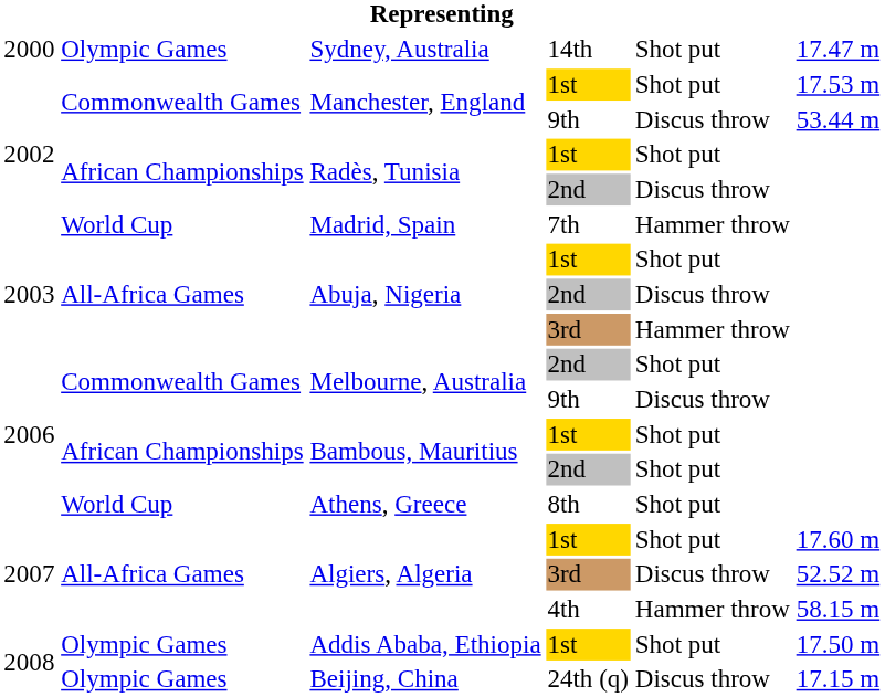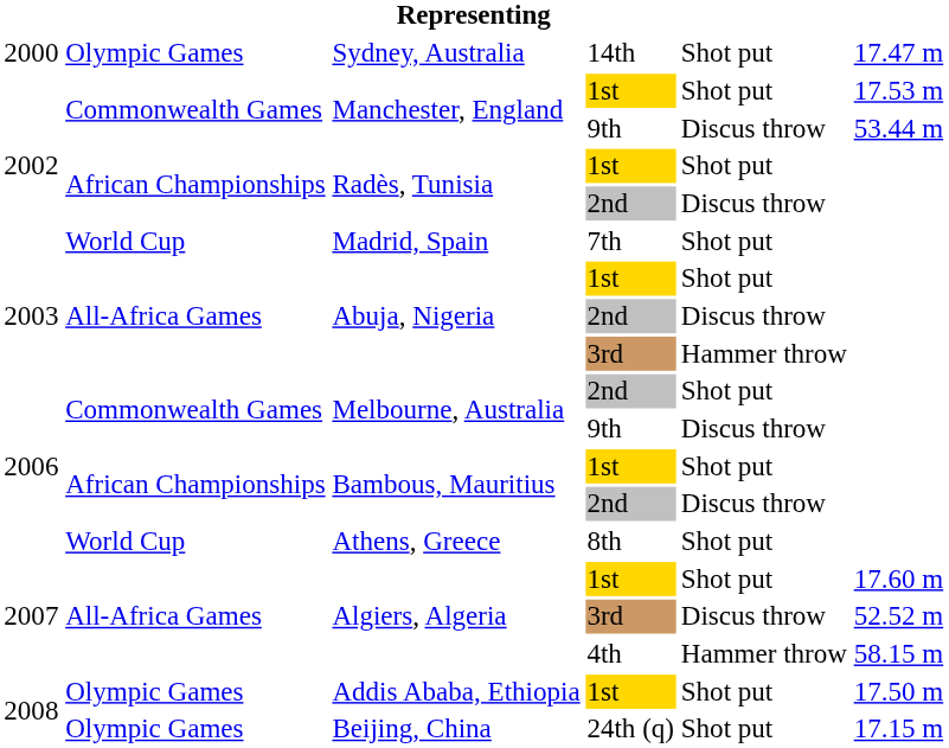Madrid, Spain | column 5: Hammer throw -> Shot put
Bambous, Mauritius / 2nd | column 5: Shot put -> Discus throw
Beijing, China | column 5: Discus throw -> Shot put
